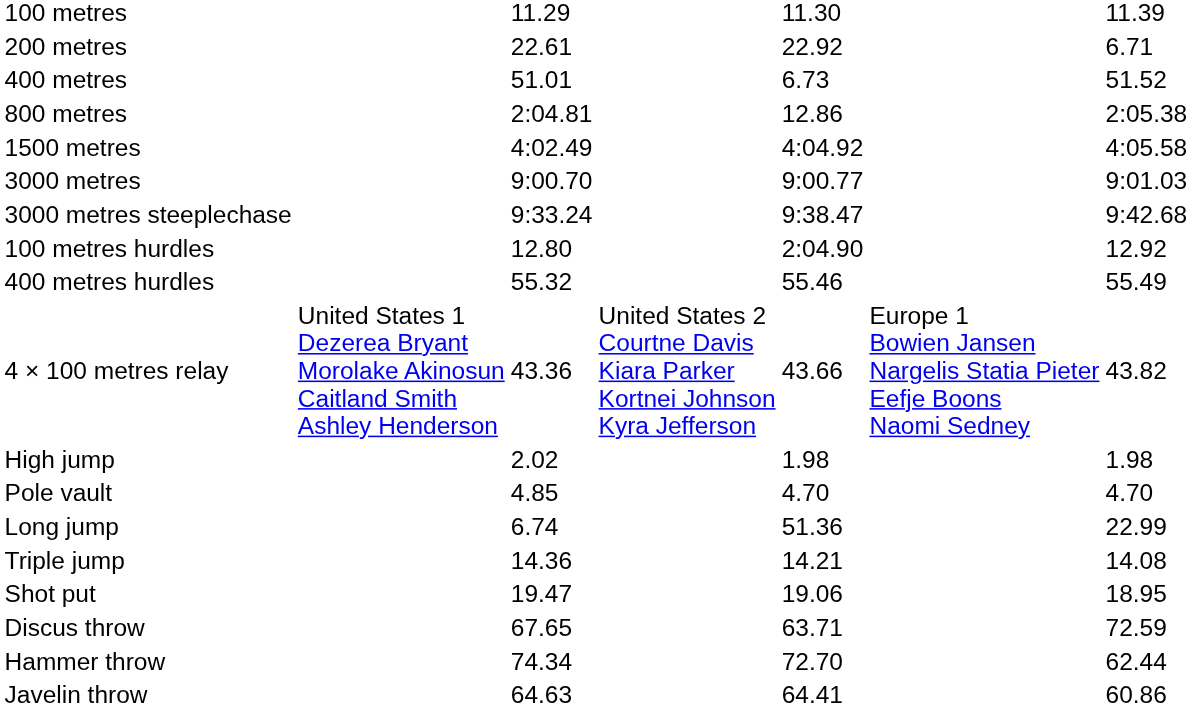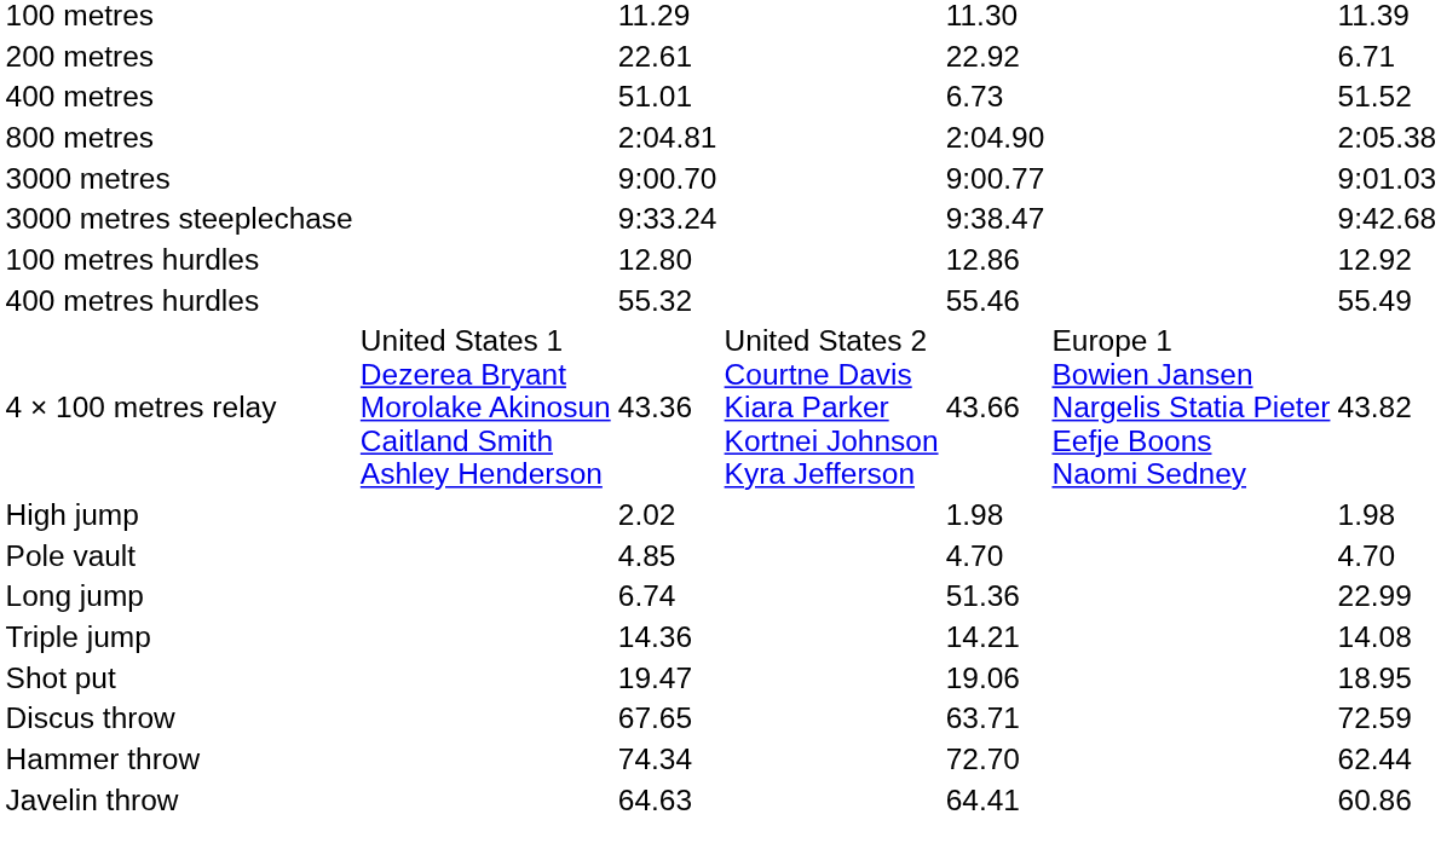800 metres | column 5: 12.86 -> 2:04.90
- row: 1500 metres | 4:02.49 | 4:04.92 | 4:05.58
100 metres hurdles | column 5: 2:04.90 -> 12.86
